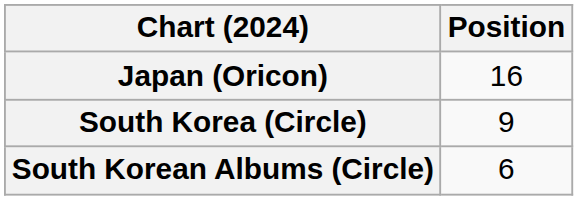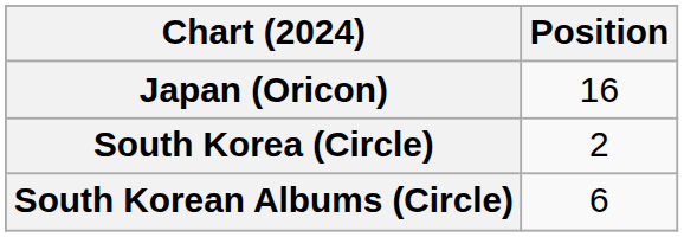South Korea (Circle) | Position: 9 -> 2
